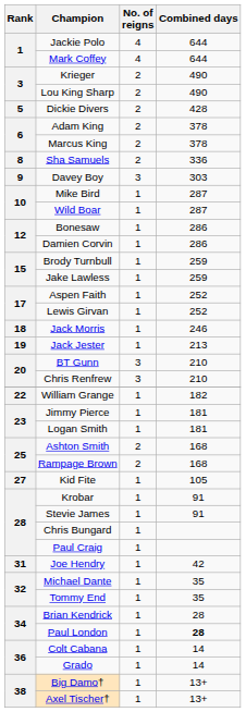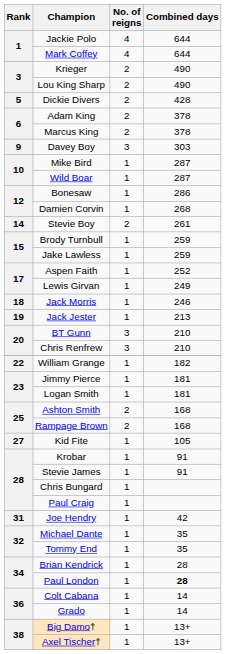- row: 8 | Sha Samuels | 2 | 336
Damien Corvin | Combined days: 286 -> 268
+ row: 14 | Stevie Boy | 2 | 261
Lewis Girvan | Combined days: 252 -> 249
